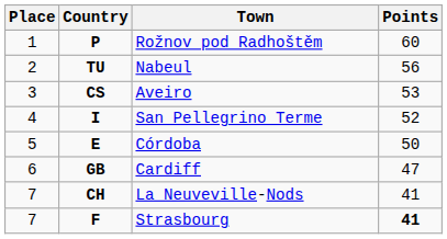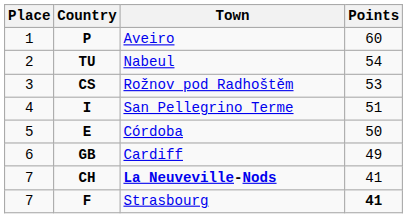P | Town: Rožnov pod Radhoštěm -> Aveiro
TU | Points: 56 -> 54
CS | Town: Aveiro -> Rožnov pod Radhoštěm
I | Points: 52 -> 51
GB | Points: 47 -> 49
CH | Town: normal -> bold
